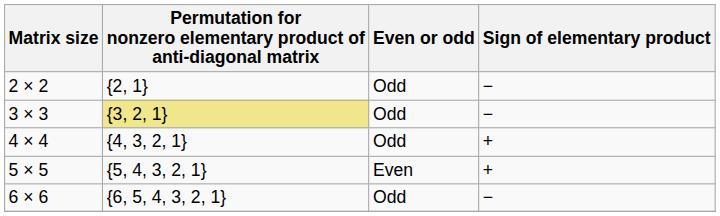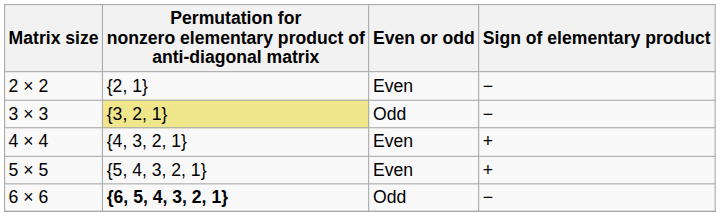2 × 2 | Even or odd: Odd -> Even
4 × 4 | Even or odd: Odd -> Even
6 × 6 | column 2: normal -> bold
